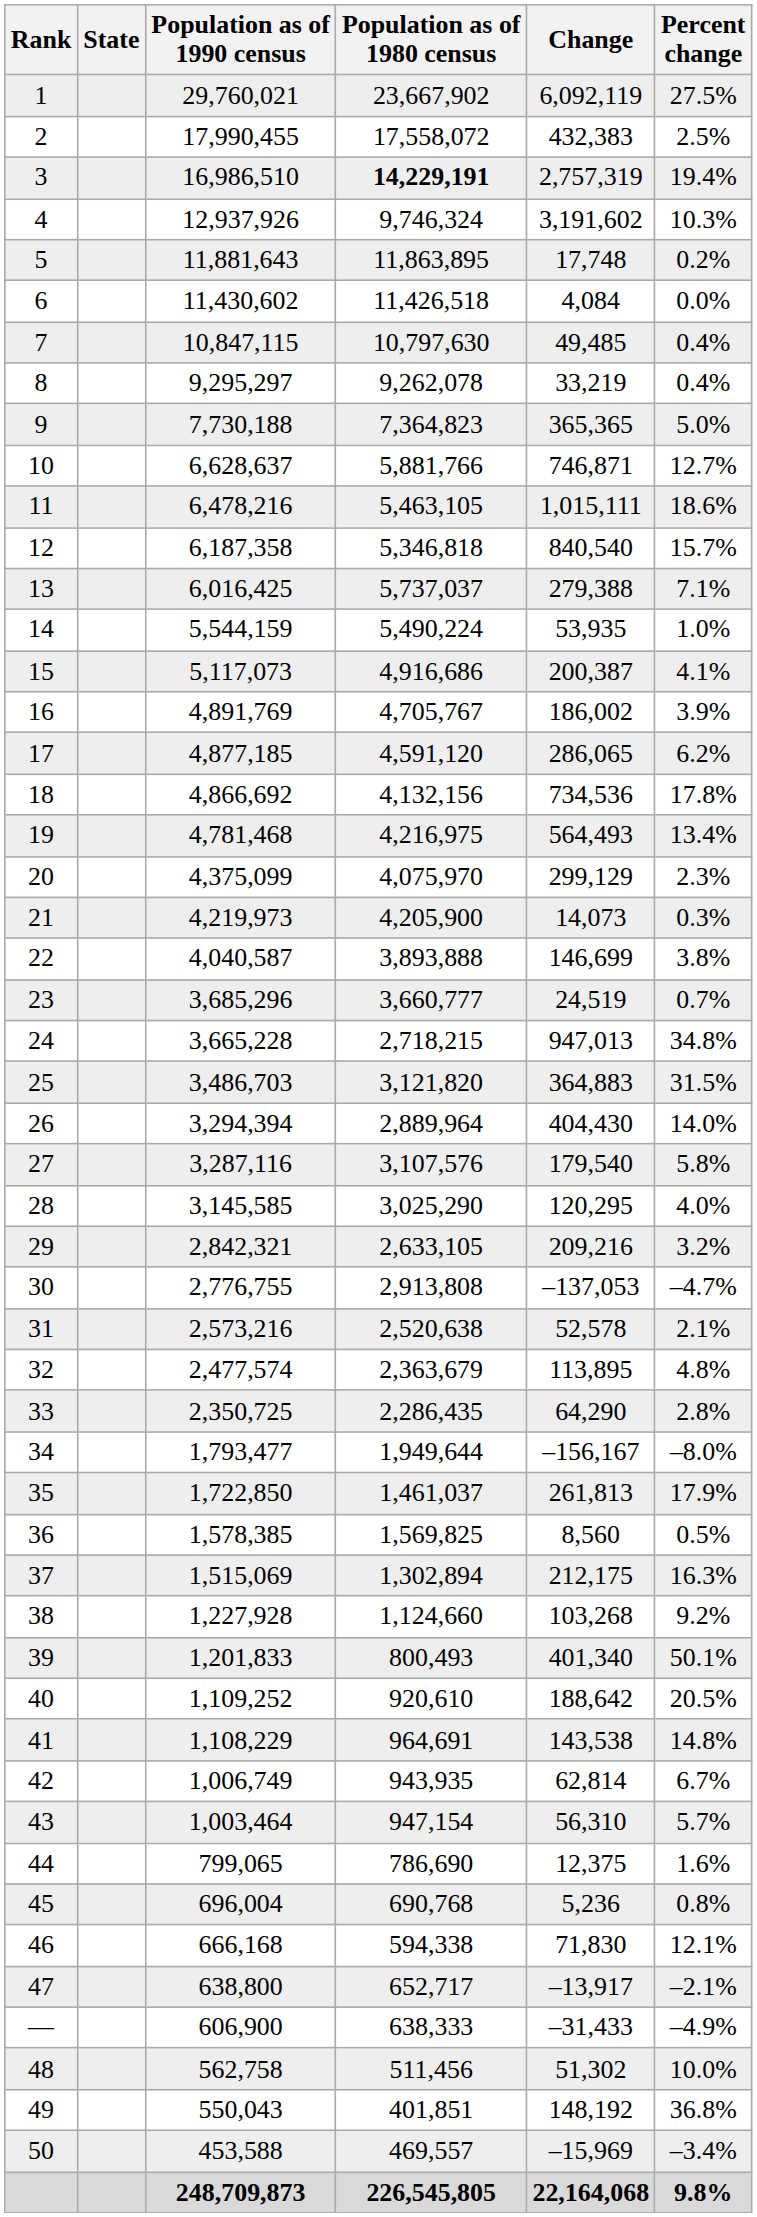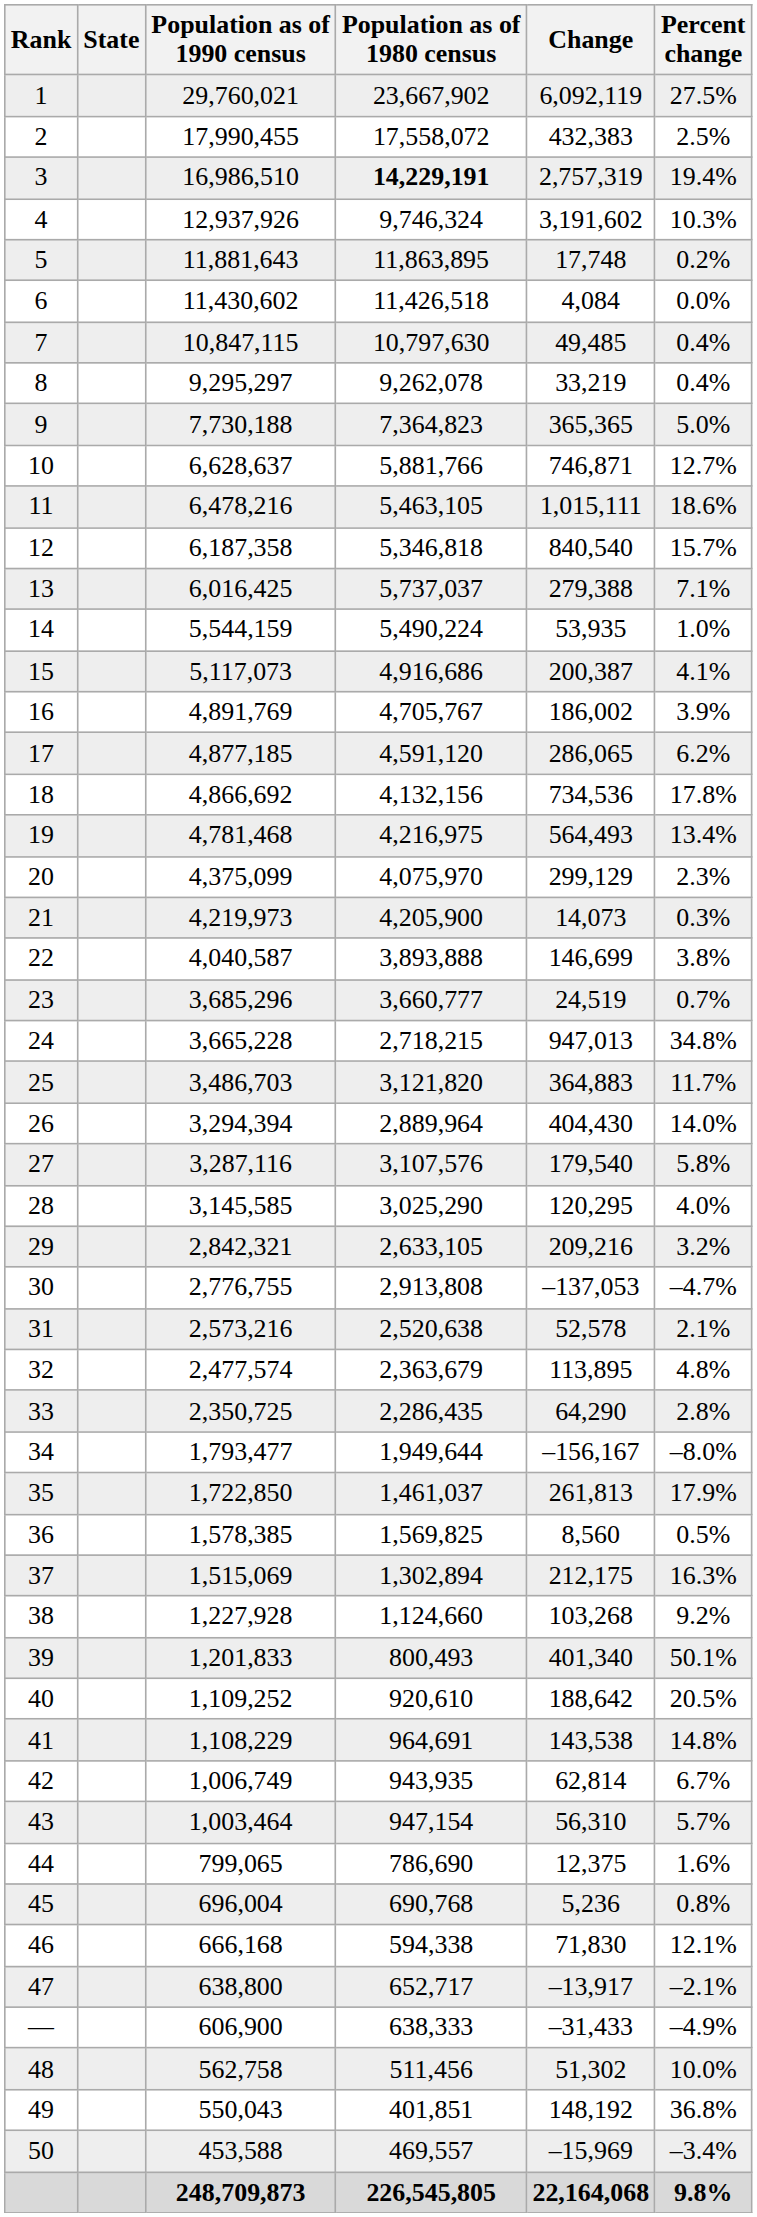25 | Percent change: 31.5% -> 11.7%
